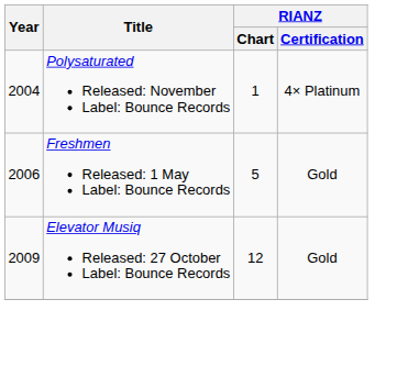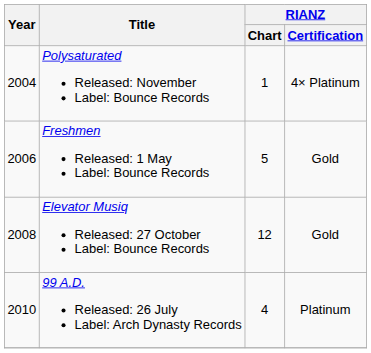Elevator Musiq Released: 27 October Label: Bounce Records | Year: 2009 -> 2008
+ row: 2010 | 99 A.D. Released: 26 July Label: Arch Dynasty Records | 4 | Platinum
